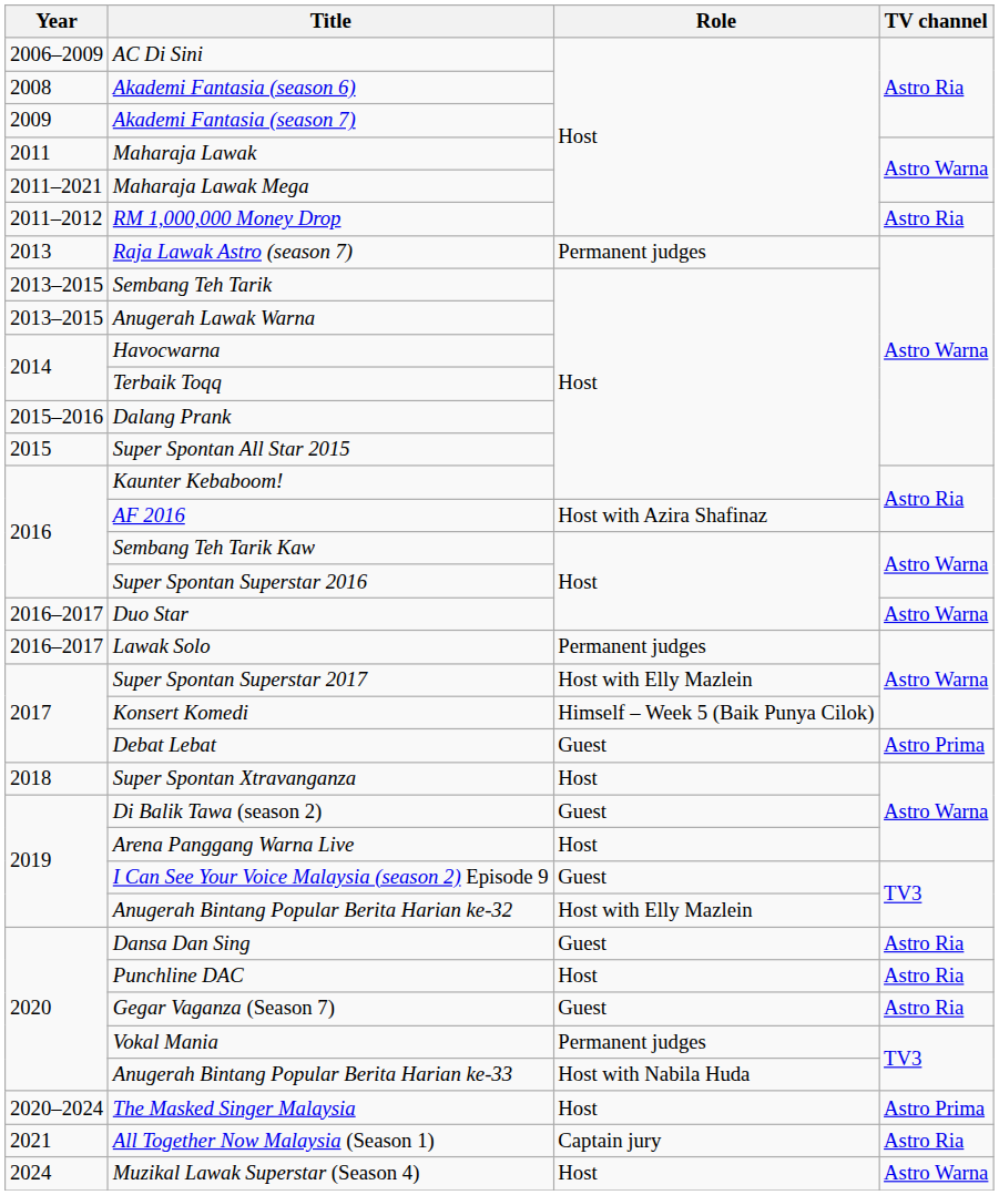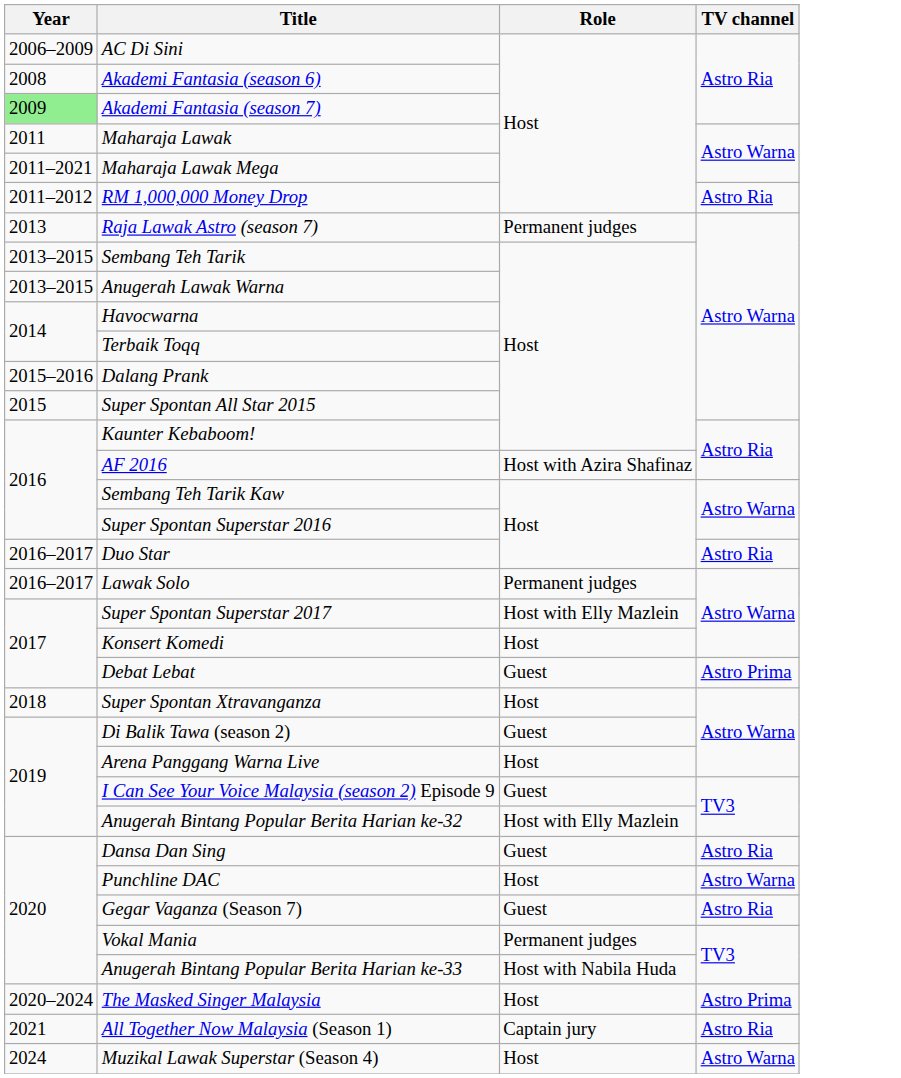Akademi Fantasia (season 7) | Year: no background -> lightgreen background
Duo Star | TV channel: Astro Warna -> Astro Ria
Konsert Komedi | Role: Himself – Week 5 (Baik Punya Cilok) -> Host
Punchline DAC | TV channel: Astro Ria -> Astro Warna
